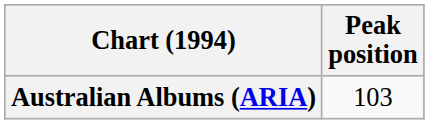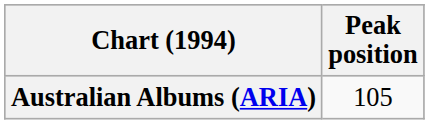Australian Albums (ARIA) | Peak position: 103 -> 105
